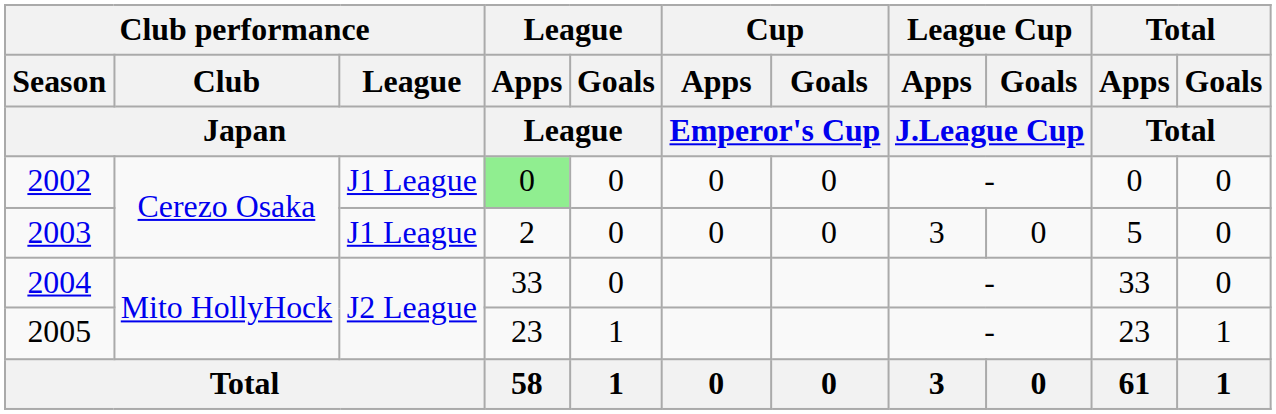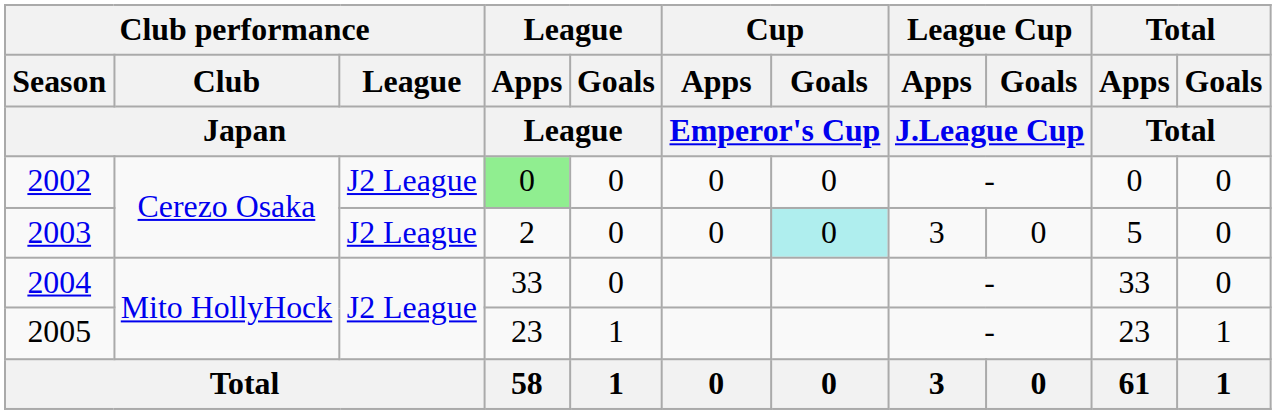2002 | Club performance / League / Japan: J1 League -> J2 League
2003 | Club performance / League / Japan: J1 League -> J2 League
2003 | Cup / Goals / Emperor's Cup: no background -> paleturquoise background
